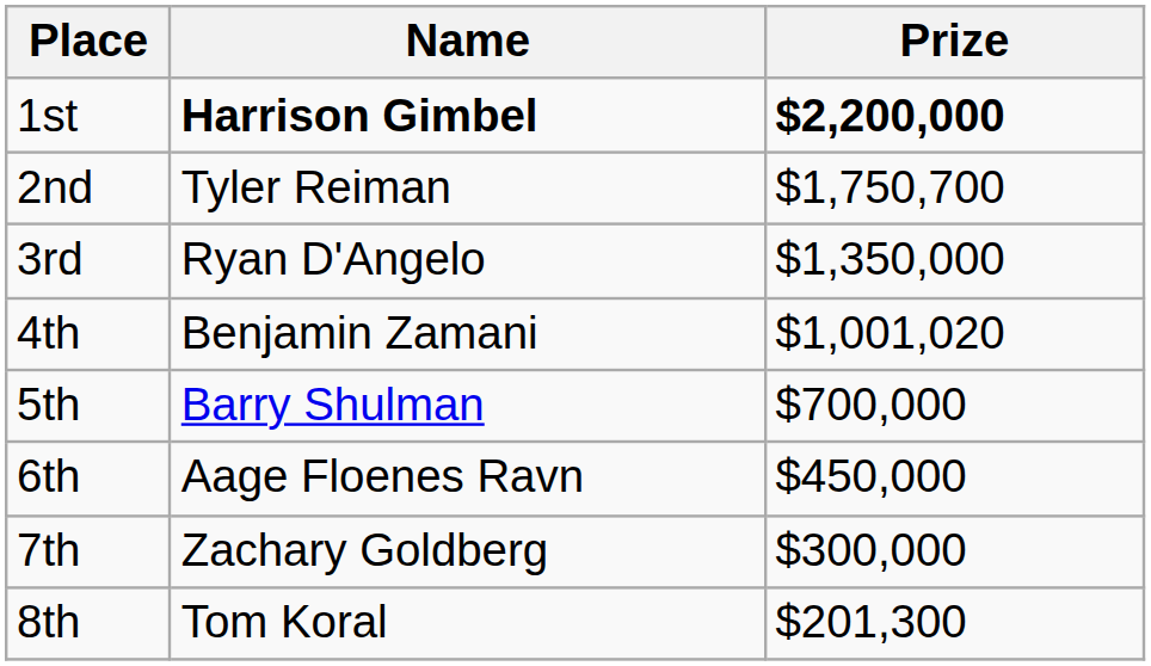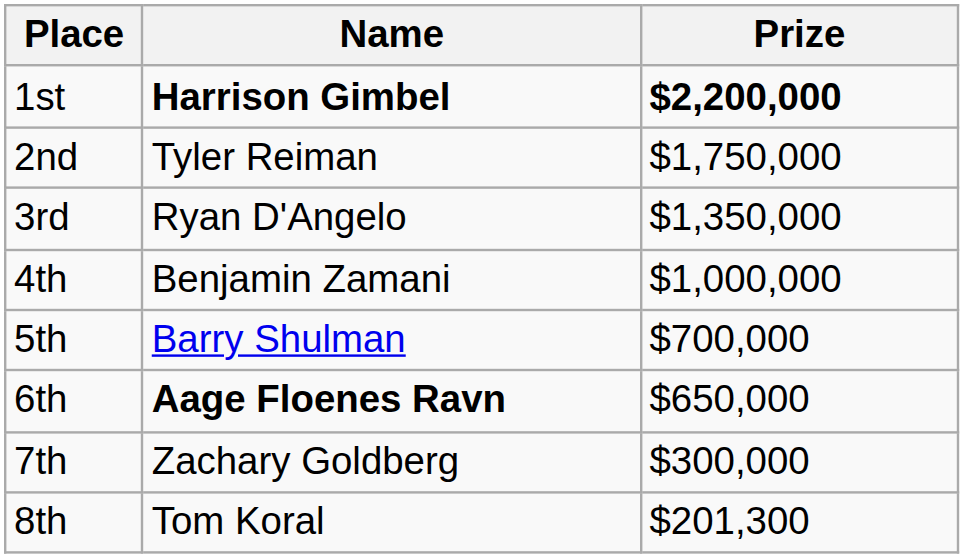2nd | Prize: $1,750,700 -> $1,750,000
4th | Prize: $1,001,020 -> $1,000,000
6th | Name: normal -> bold
6th | Prize: $450,000 -> $650,000
